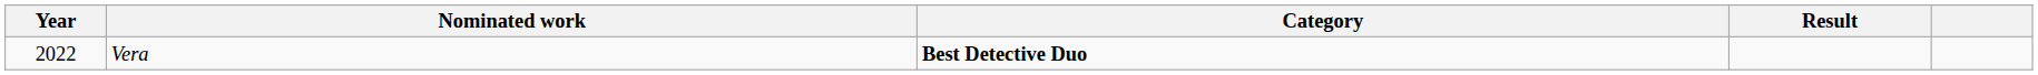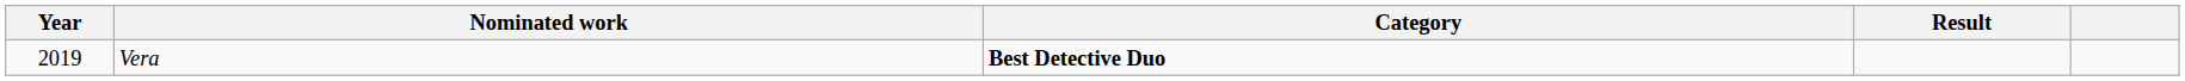Vera | Year: 2022 -> 2019
